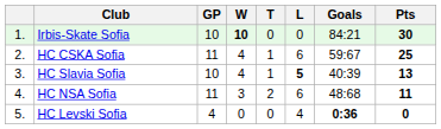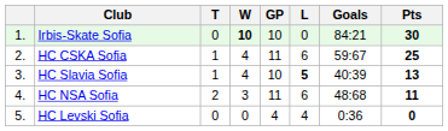columns swapped: GP <-> T
HC Levski Sofia | Goals: bold -> normal
